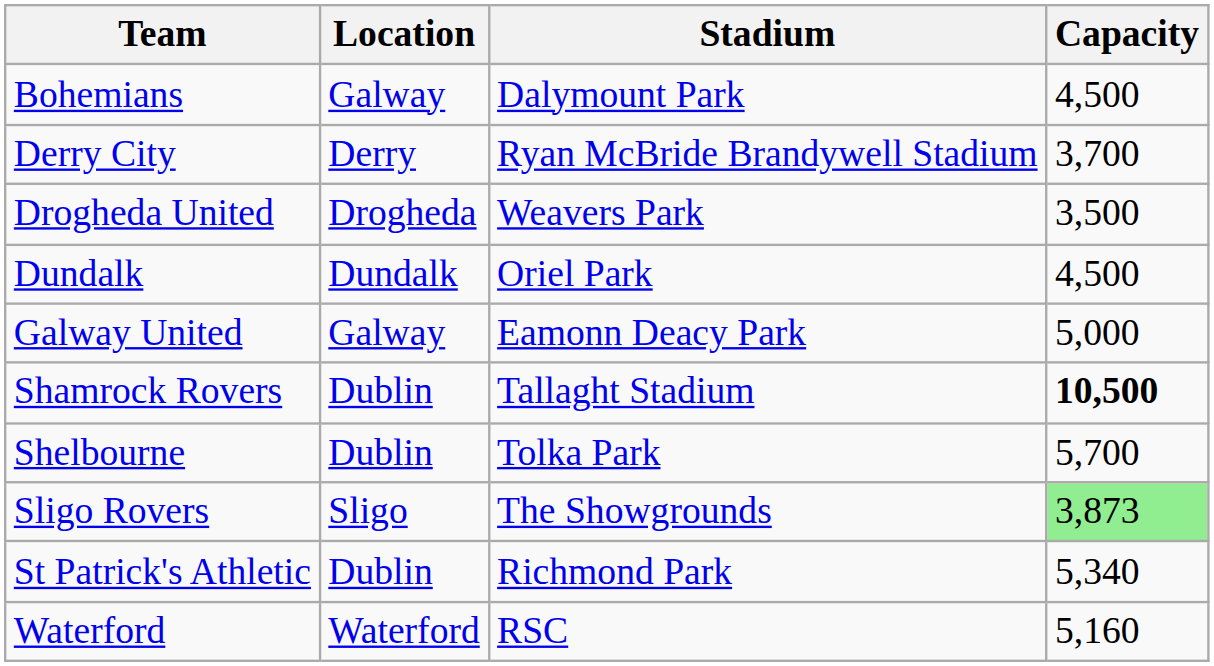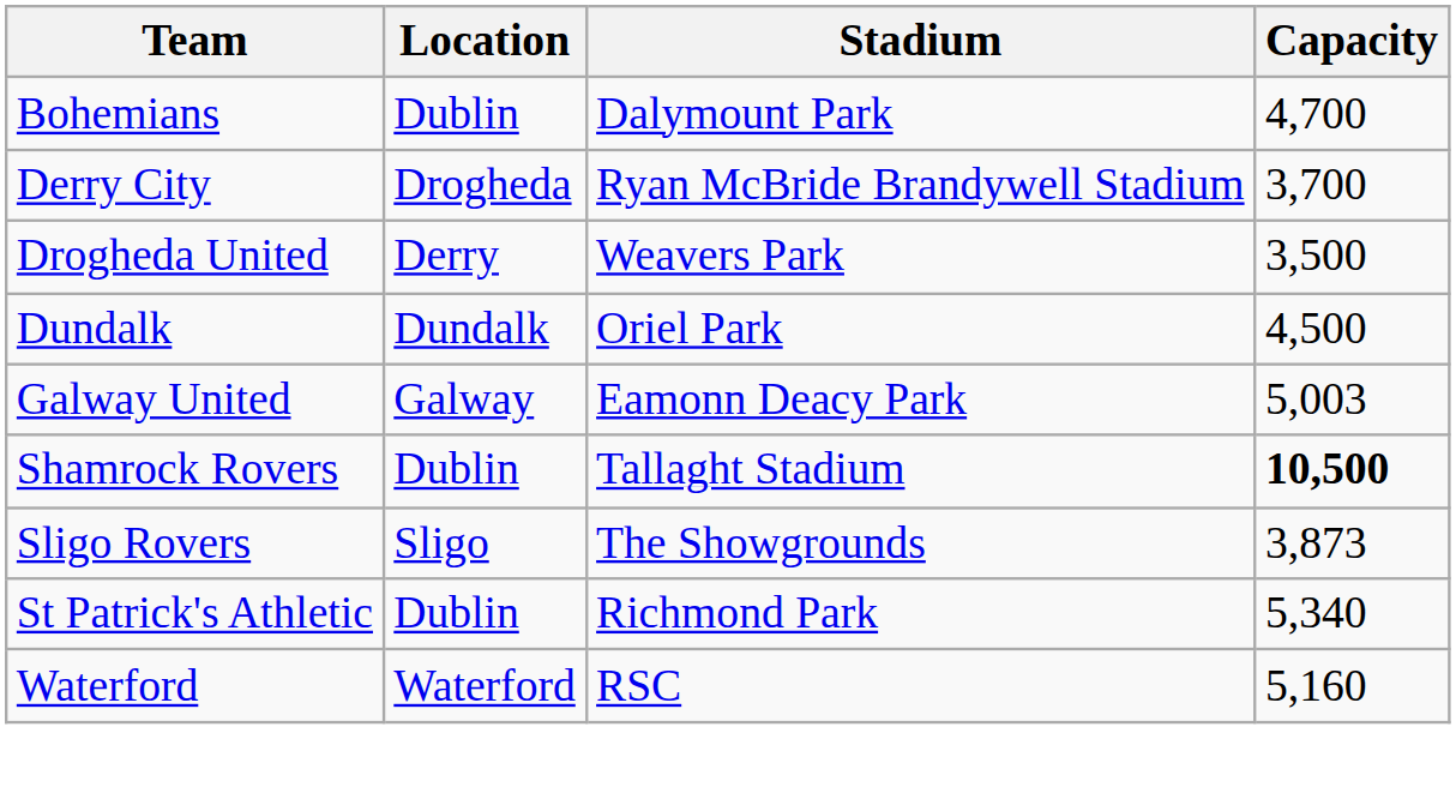Bohemians | Location: Galway -> Dublin
Bohemians | Capacity: 4,500 -> 4,700
Derry City | Location: Derry -> Drogheda
Drogheda United | Location: Drogheda -> Derry
Galway United | Capacity: 5,000 -> 5,003
- row: Shelbourne | Dublin | Tolka Park | 5,700
Sligo Rovers | Capacity: lightgreen background -> no background
